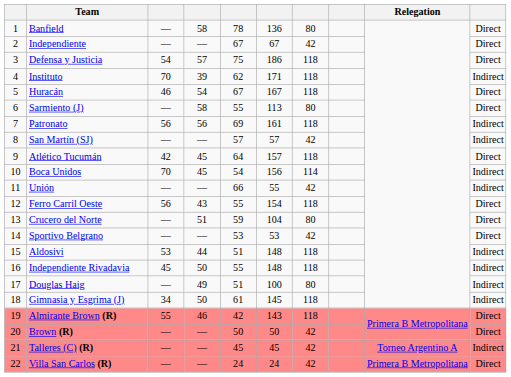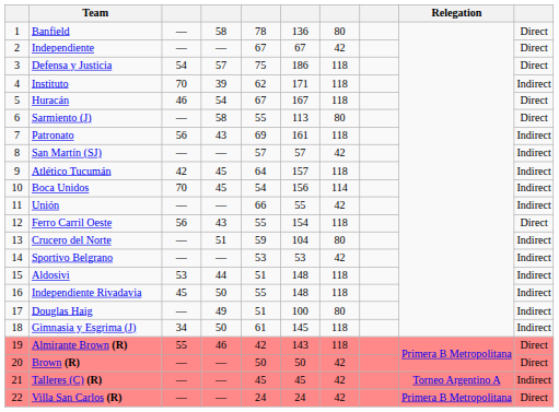Patronato | column 4: 56 -> 43
Atlético Tucumán | column 10: Direct -> Indirect
Crucero del Norte | column 10: Direct -> Indirect
Sportivo Belgrano | column 10: Direct -> Indirect
